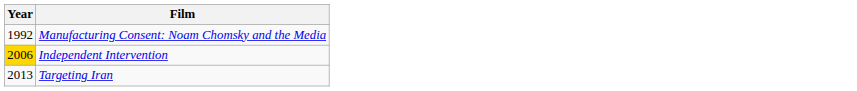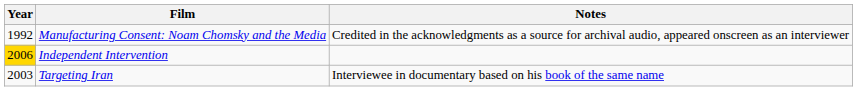+ column: Notes | Credited in the acknowledgments as a source for archival audio, appeared onscreen as an interviewer | Interviewee in documentary based on his book of the same name
Targeting Iran | Year: 2013 -> 2003
